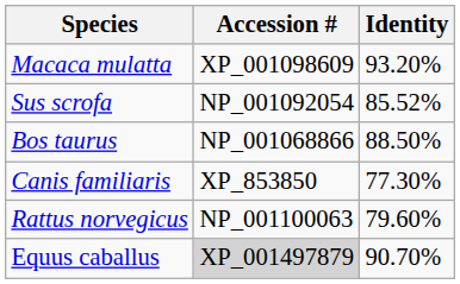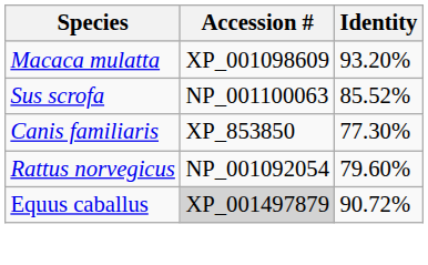Sus scrofa | Accession #: NP_001092054 -> NP_001100063
- row: Bos taurus | NP_001068866 | 88.50%
Rattus norvegicus | Accession #: NP_001100063 -> NP_001092054
Equus caballus | Identity: 90.70% -> 90.72%
